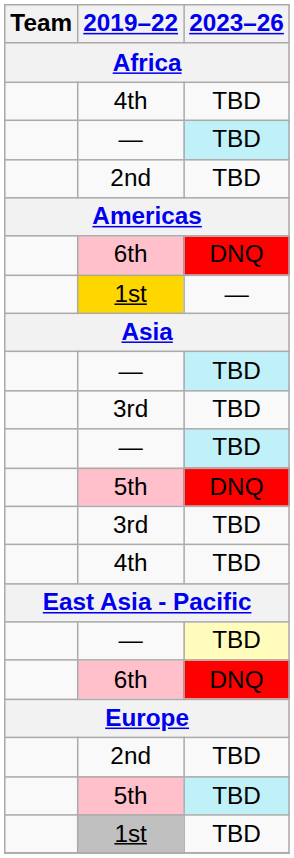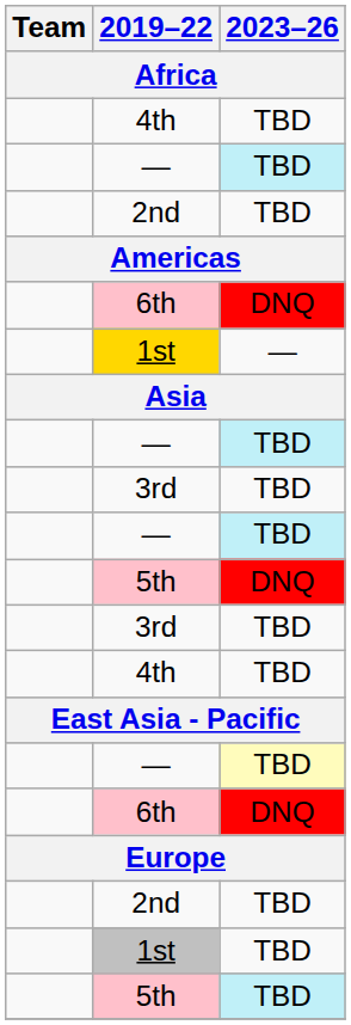rows swapped: 5th / TBD <-> 1st / TBD
